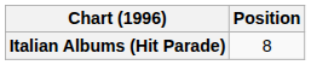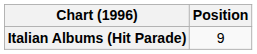Italian Albums (Hit Parade) | Position: 8 -> 9
